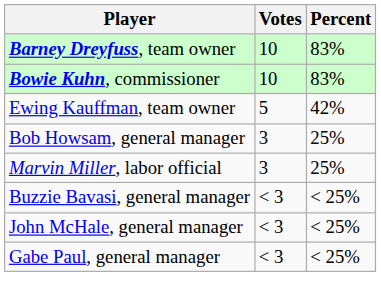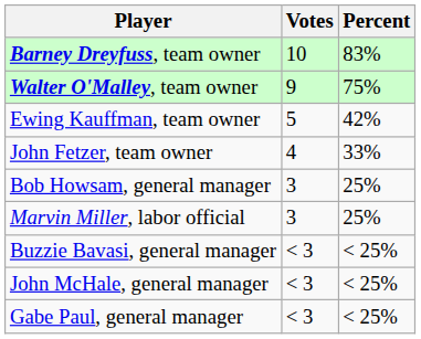- row: Bowie Kuhn, commissioner | 10 | 83%
+ row: Walter O'Malley, team owner | 9 | 75%
+ row: John Fetzer, team owner | 4 | 33%
